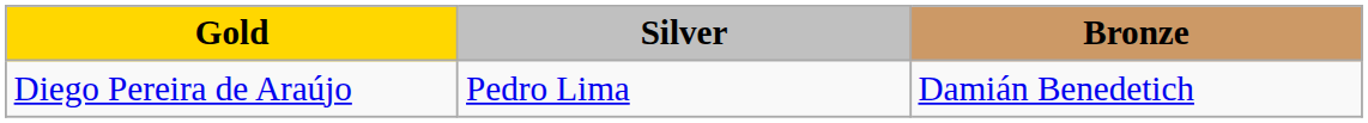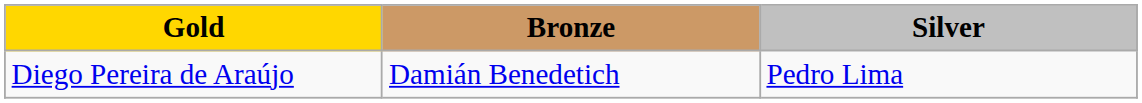columns swapped: Silver <-> Bronze
